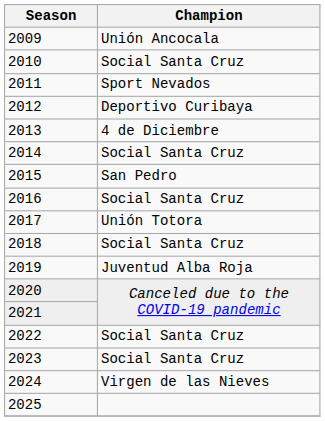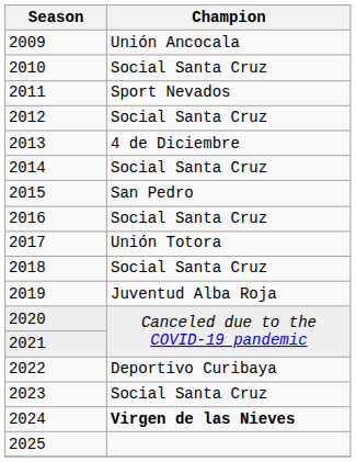2012 | Champion: Deportivo Curibaya -> Social Santa Cruz
2022 | Champion: Social Santa Cruz -> Deportivo Curibaya
2024 | Champion: normal -> bold
